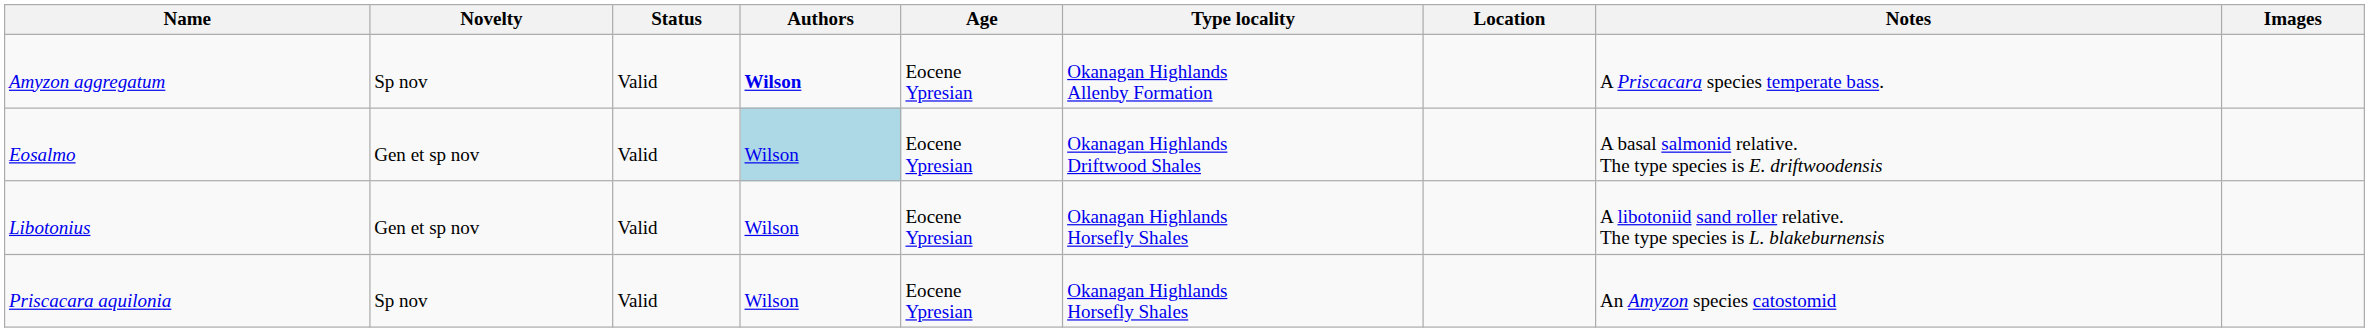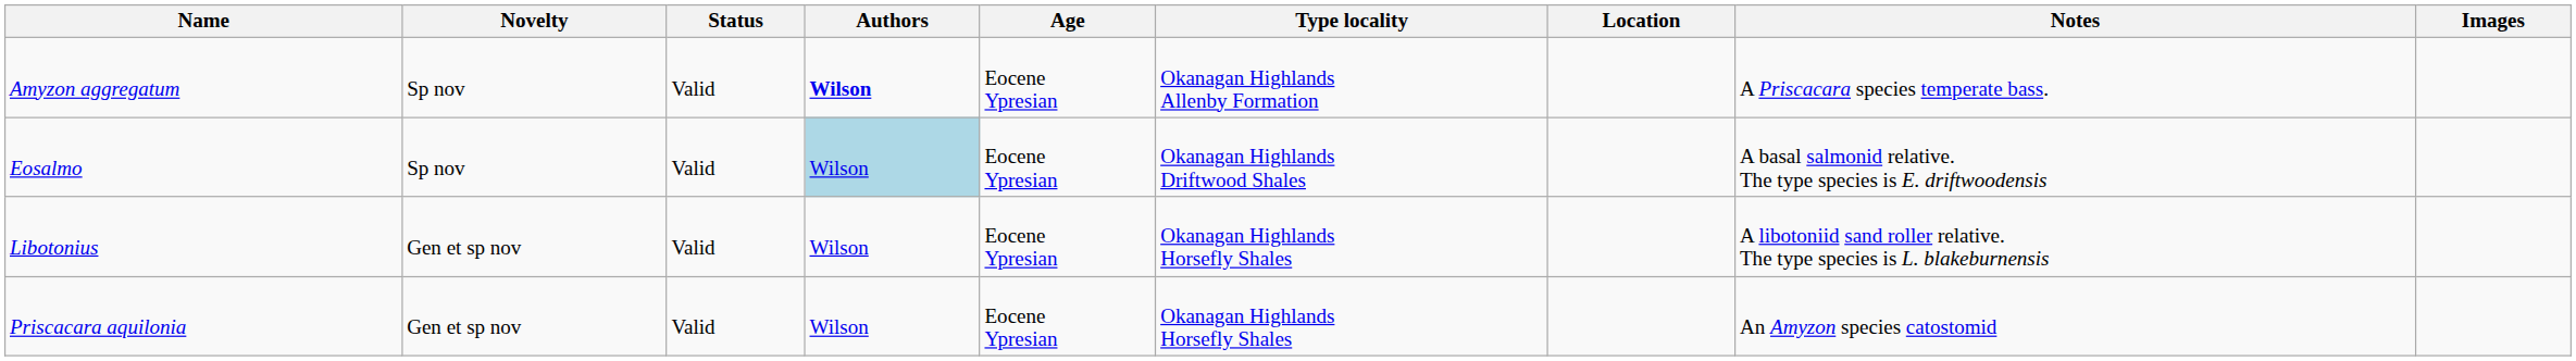Eosalmo | Novelty: Gen et sp nov -> Sp nov
Priscacara aquilonia | Novelty: Sp nov -> Gen et sp nov
